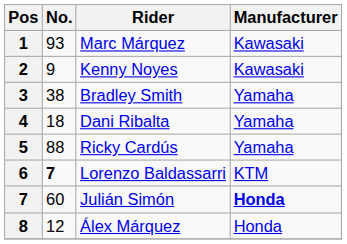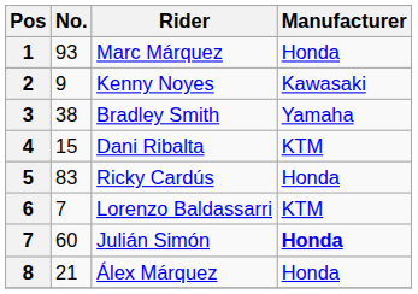Marc Márquez | Manufacturer: Kawasaki -> Honda
Dani Ribalta | No.: 18 -> 15
Dani Ribalta | Manufacturer: Yamaha -> KTM
Ricky Cardús | No.: 88 -> 83
Ricky Cardús | Manufacturer: Yamaha -> Honda
Lorenzo Baldassarri | No.: bold -> normal
Álex Márquez | No.: 12 -> 21
